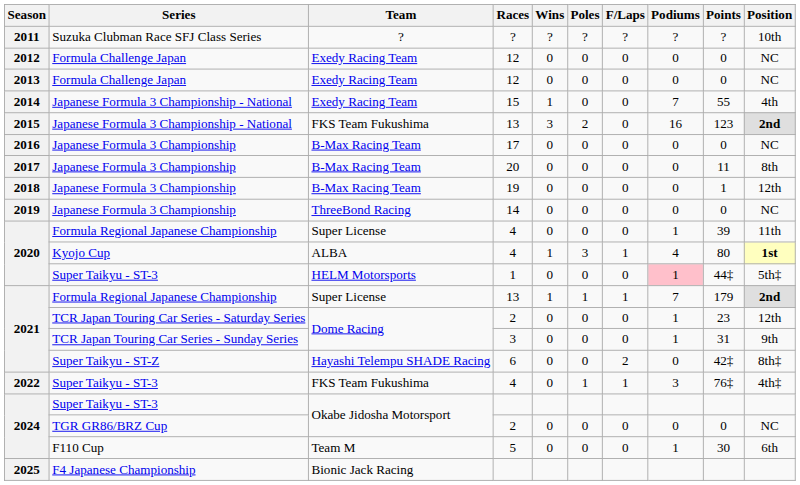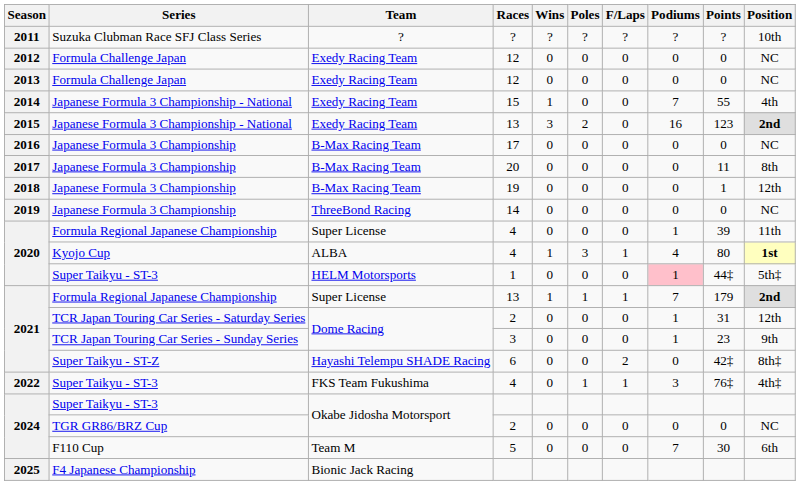2015 | Team: FKS Team Fukushima -> Exedy Racing Team
2021 / TCR Japan Touring Car Series - Saturday Series | Points: 23 -> 31
2021 / TCR Japan Touring Car Series - Sunday Series | Points: 31 -> 23
2024 / F110 Cup | Podiums: 1 -> 7
